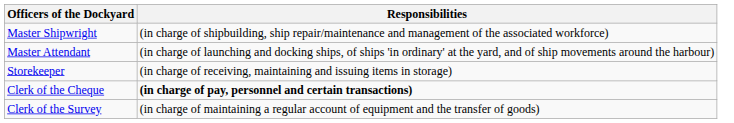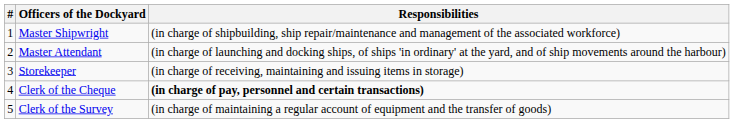+ column: # | 1 | 2 | 3 | 4 | 5
